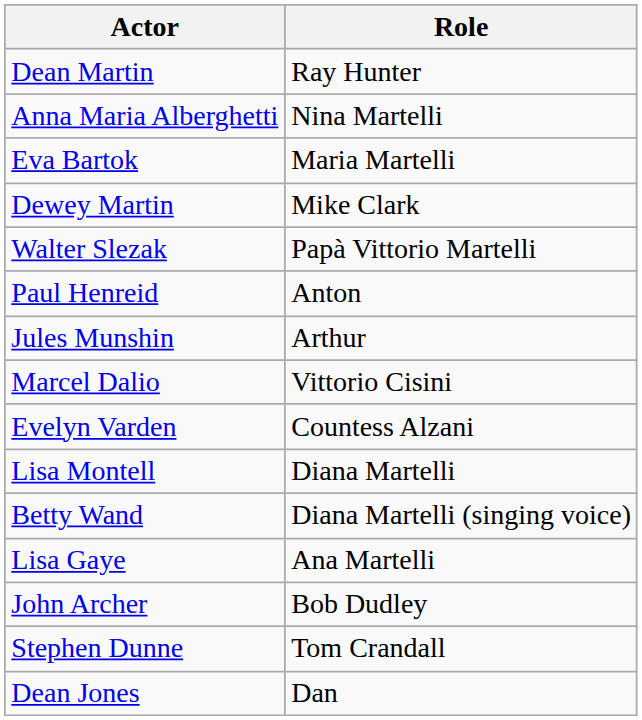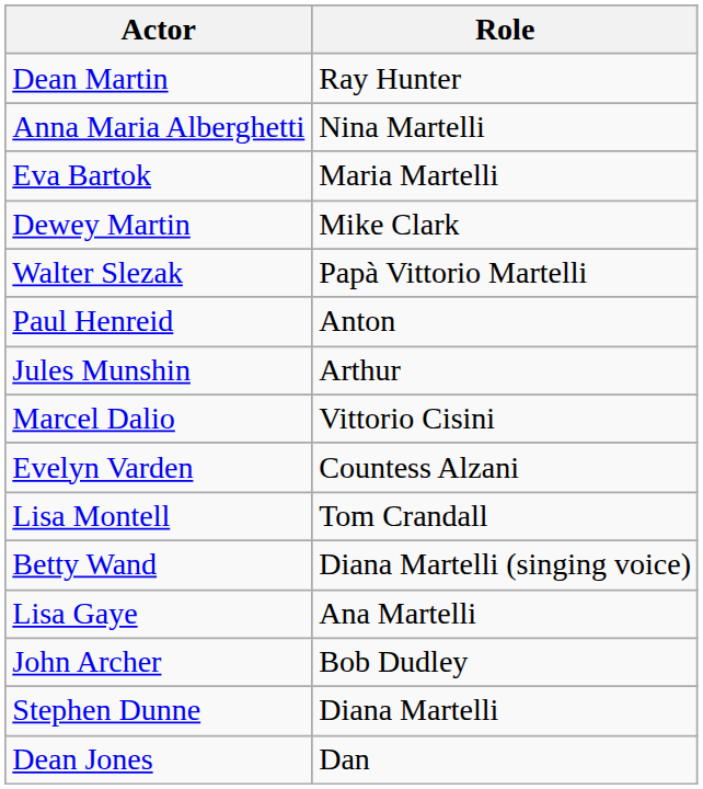Lisa Montell | Role: Diana Martelli -> Tom Crandall
Stephen Dunne | Role: Tom Crandall -> Diana Martelli
